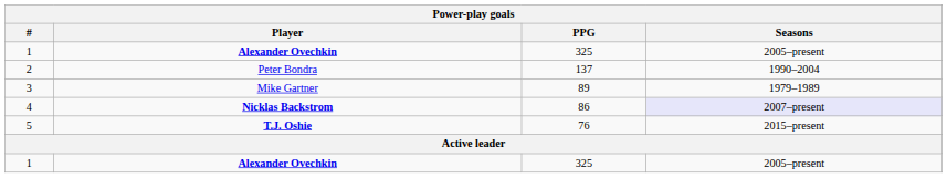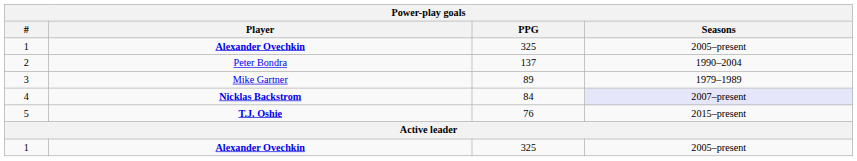4 | PPG: 86 -> 84
